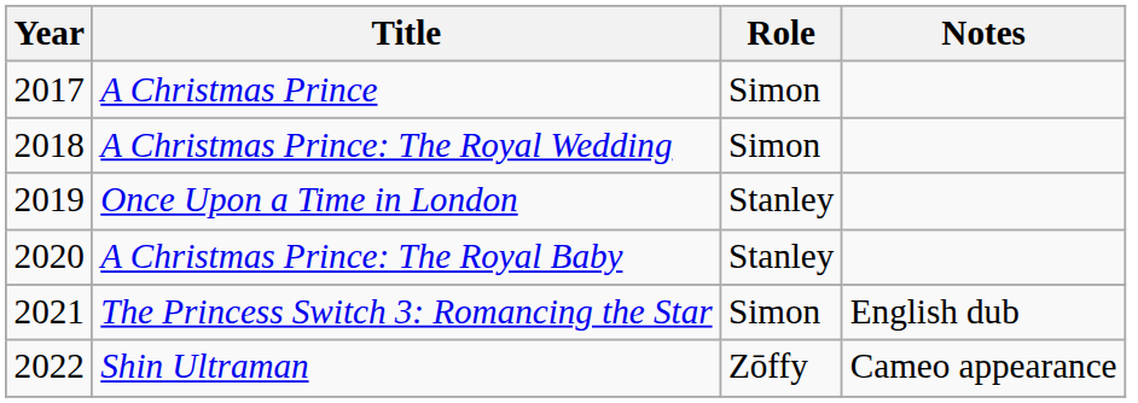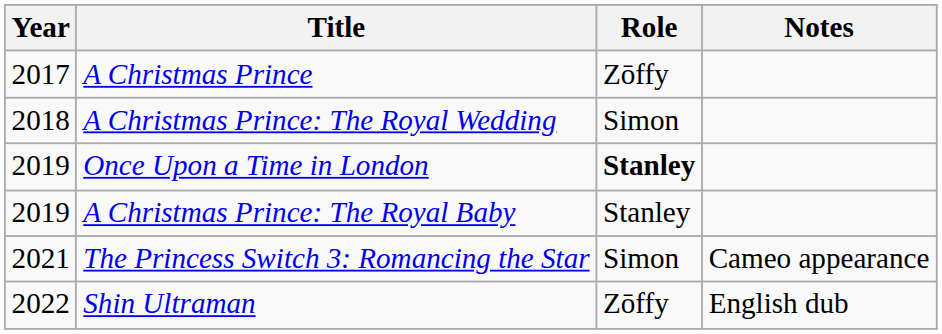A Christmas Prince | Role: Simon -> Zōffy
Once Upon a Time in London | Role: normal -> bold
A Christmas Prince: The Royal Baby | Year: 2020 -> 2019
The Princess Switch 3: Romancing the Star | Notes: English dub -> Cameo appearance
Shin Ultraman | Notes: Cameo appearance -> English dub
